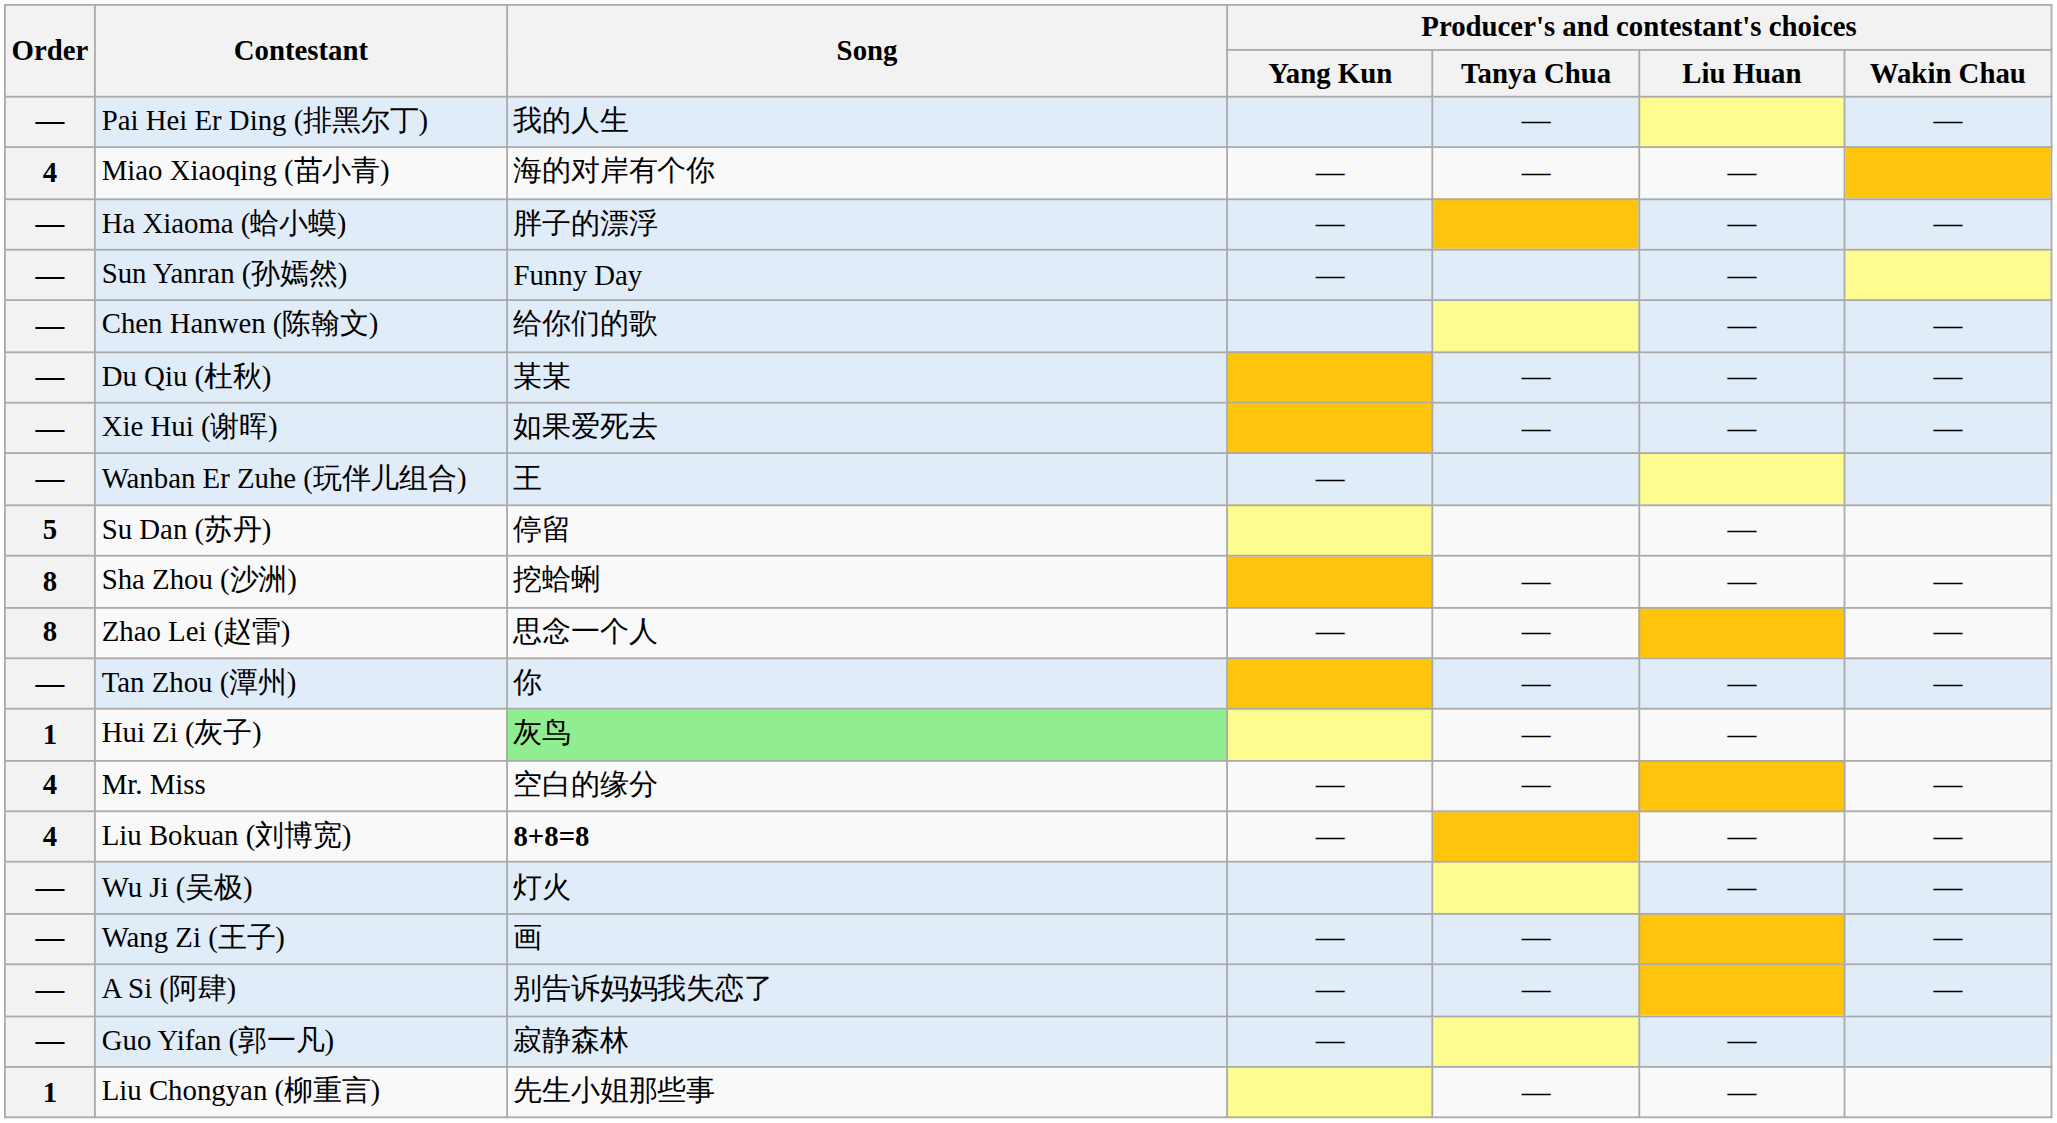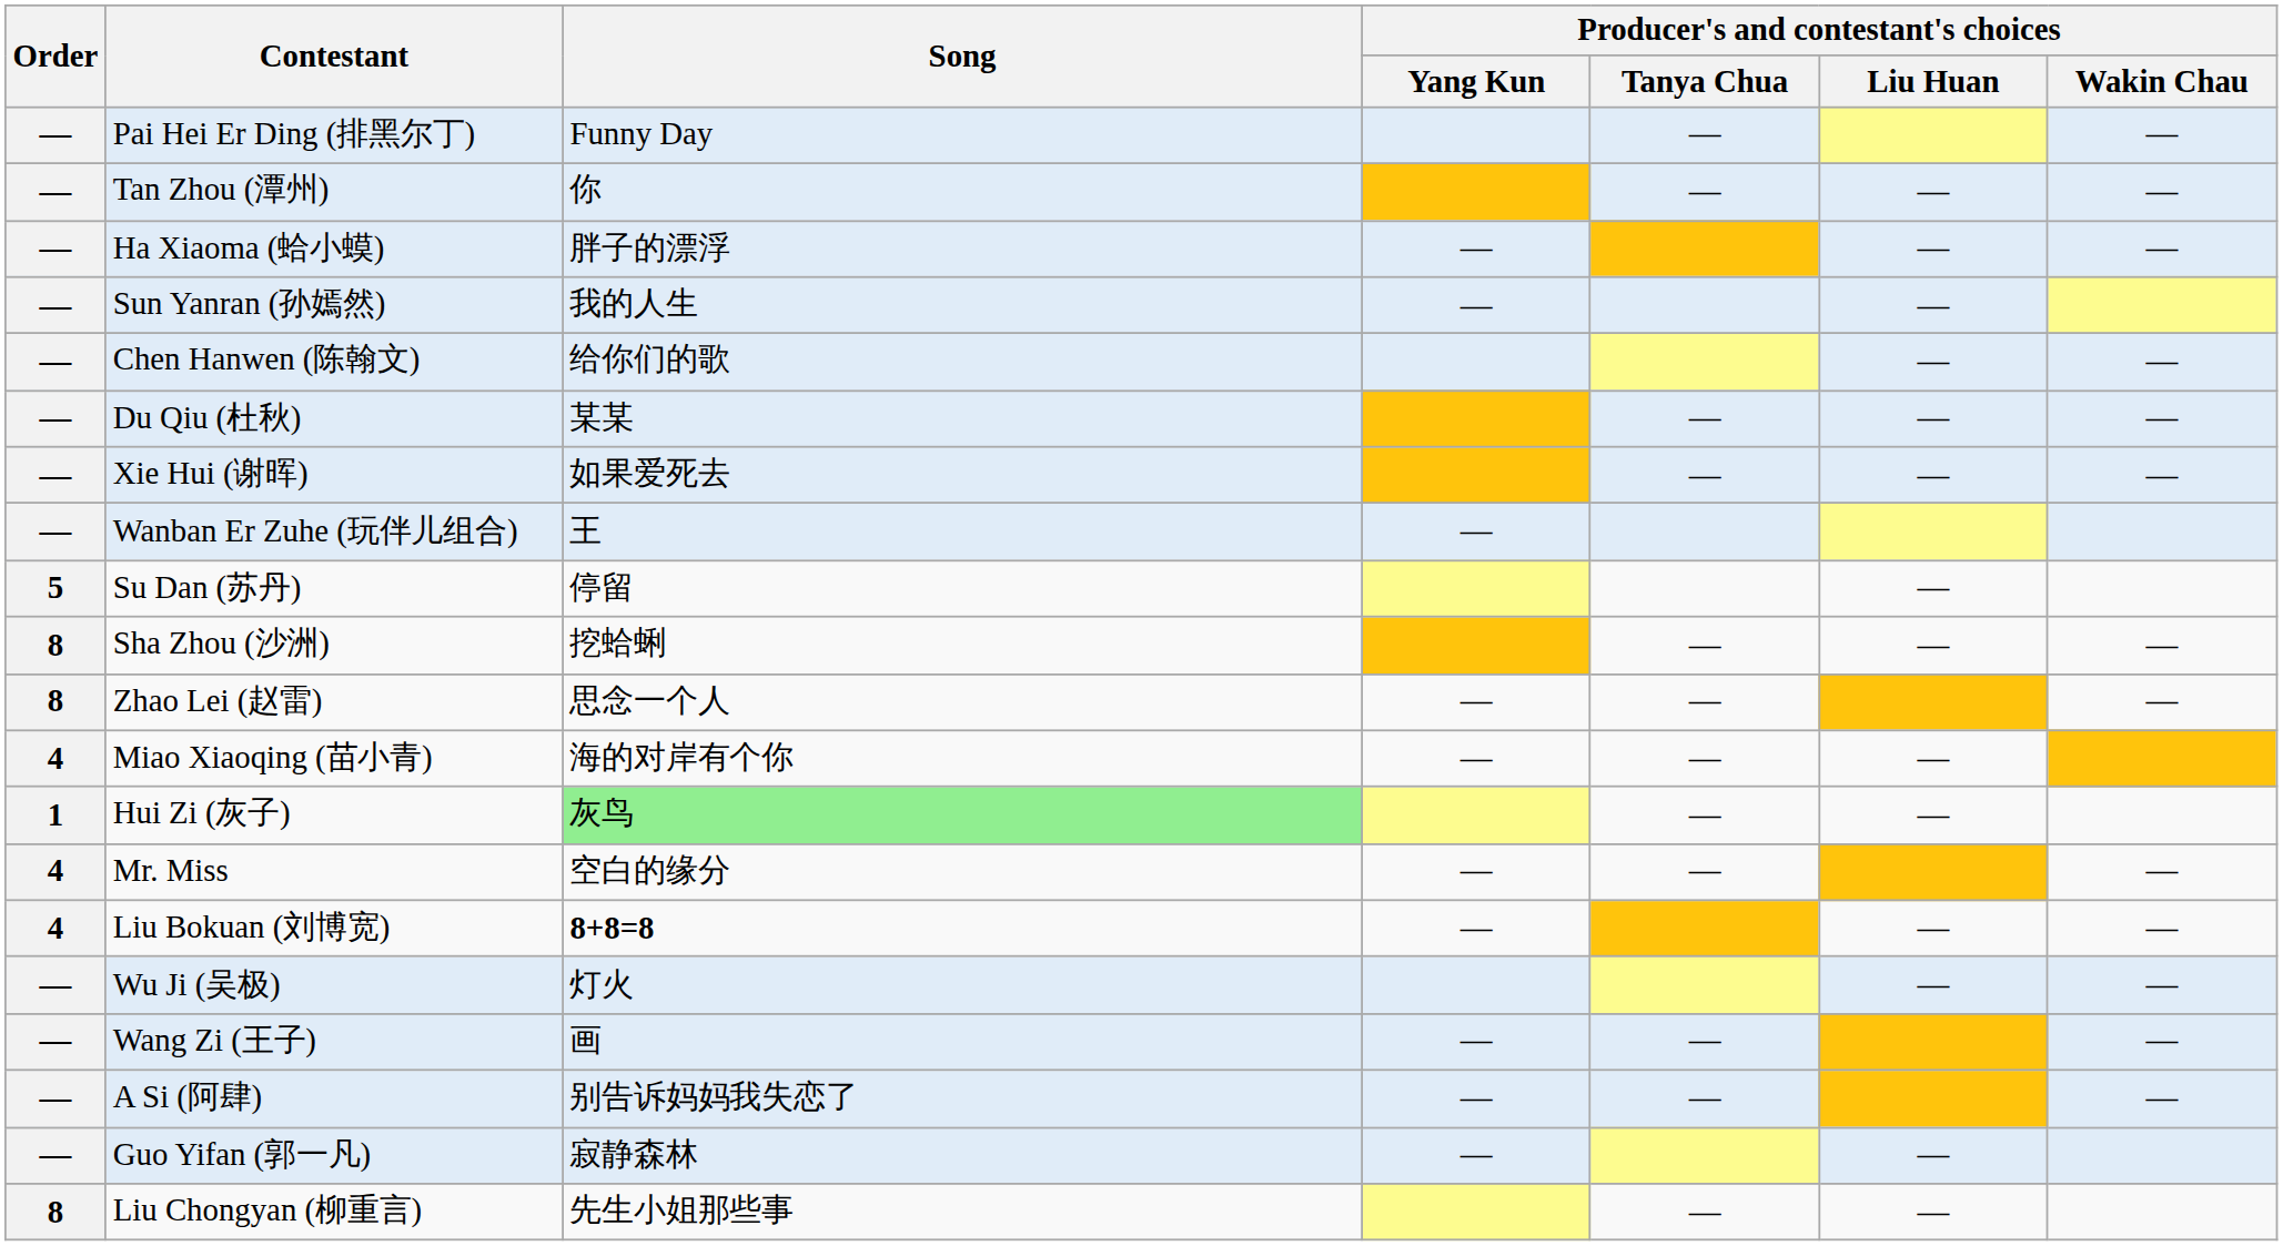Pai Hei Er Ding (排黑尔丁) | Song: 我的人生 -> Funny Day
rows swapped: Tan Zhou (潭州) <-> Miao Xiaoqing (苗小青)
Sun Yanran (孙嫣然) | Song: Funny Day -> 我的人生
Liu Chongyan (柳重言) | Order: 1 -> 8
